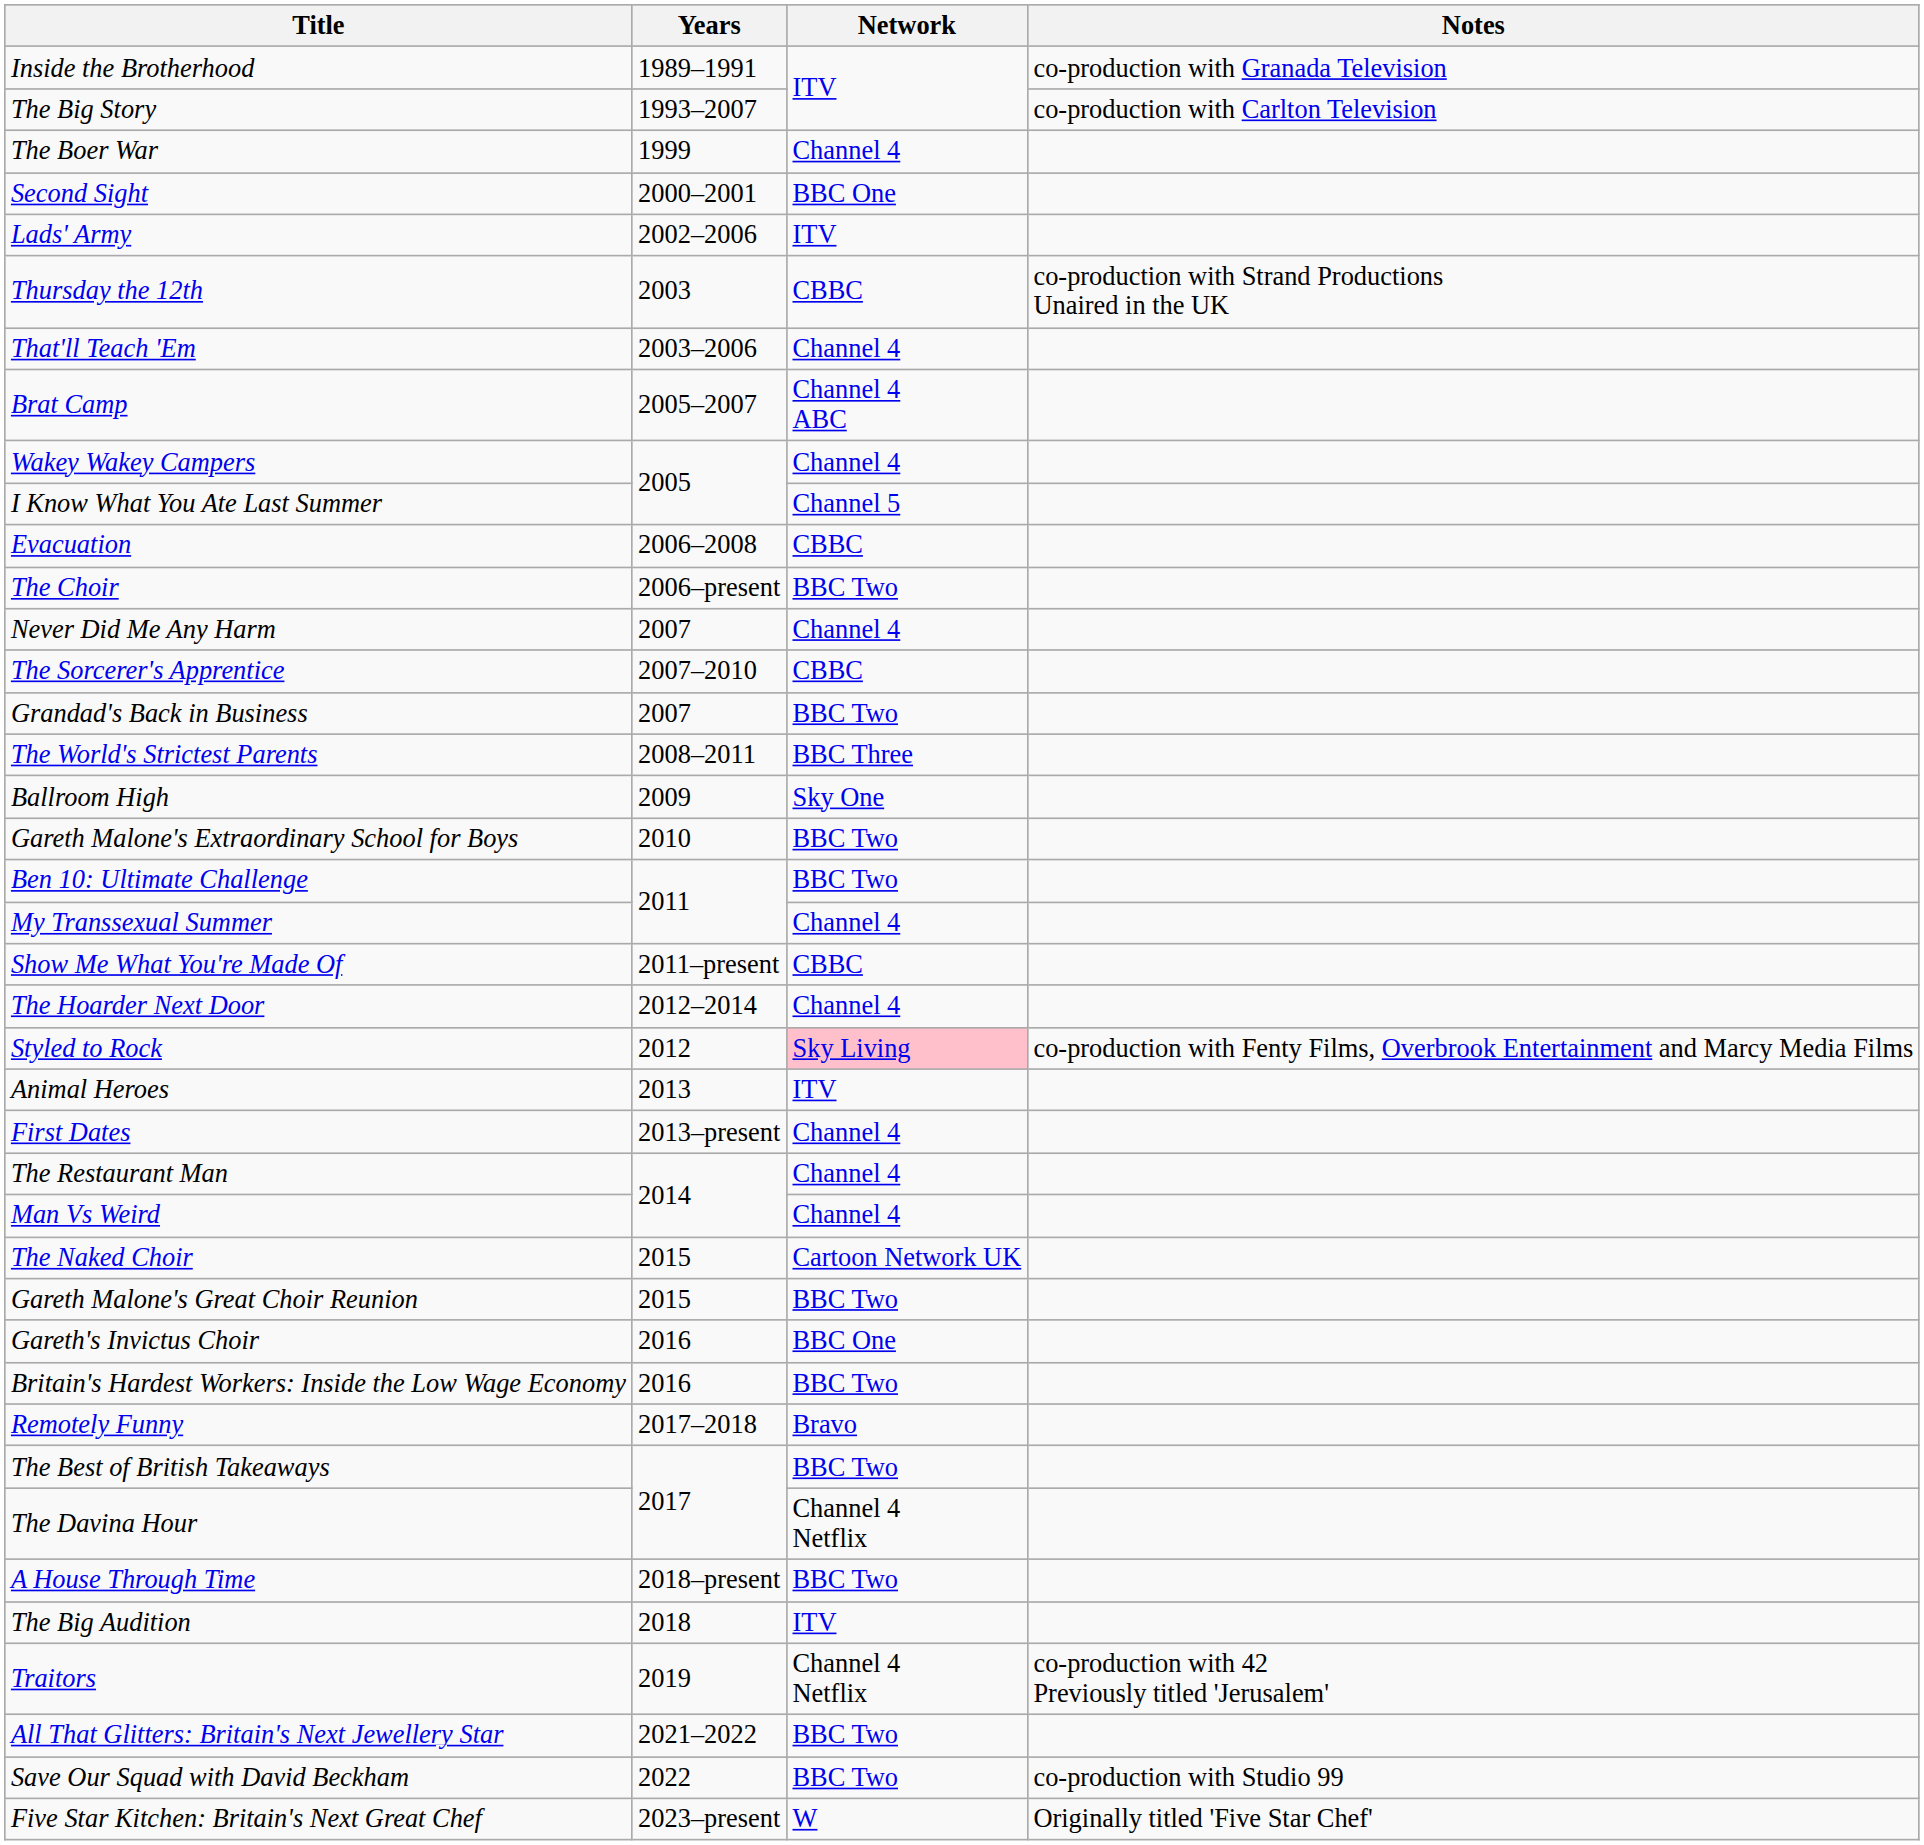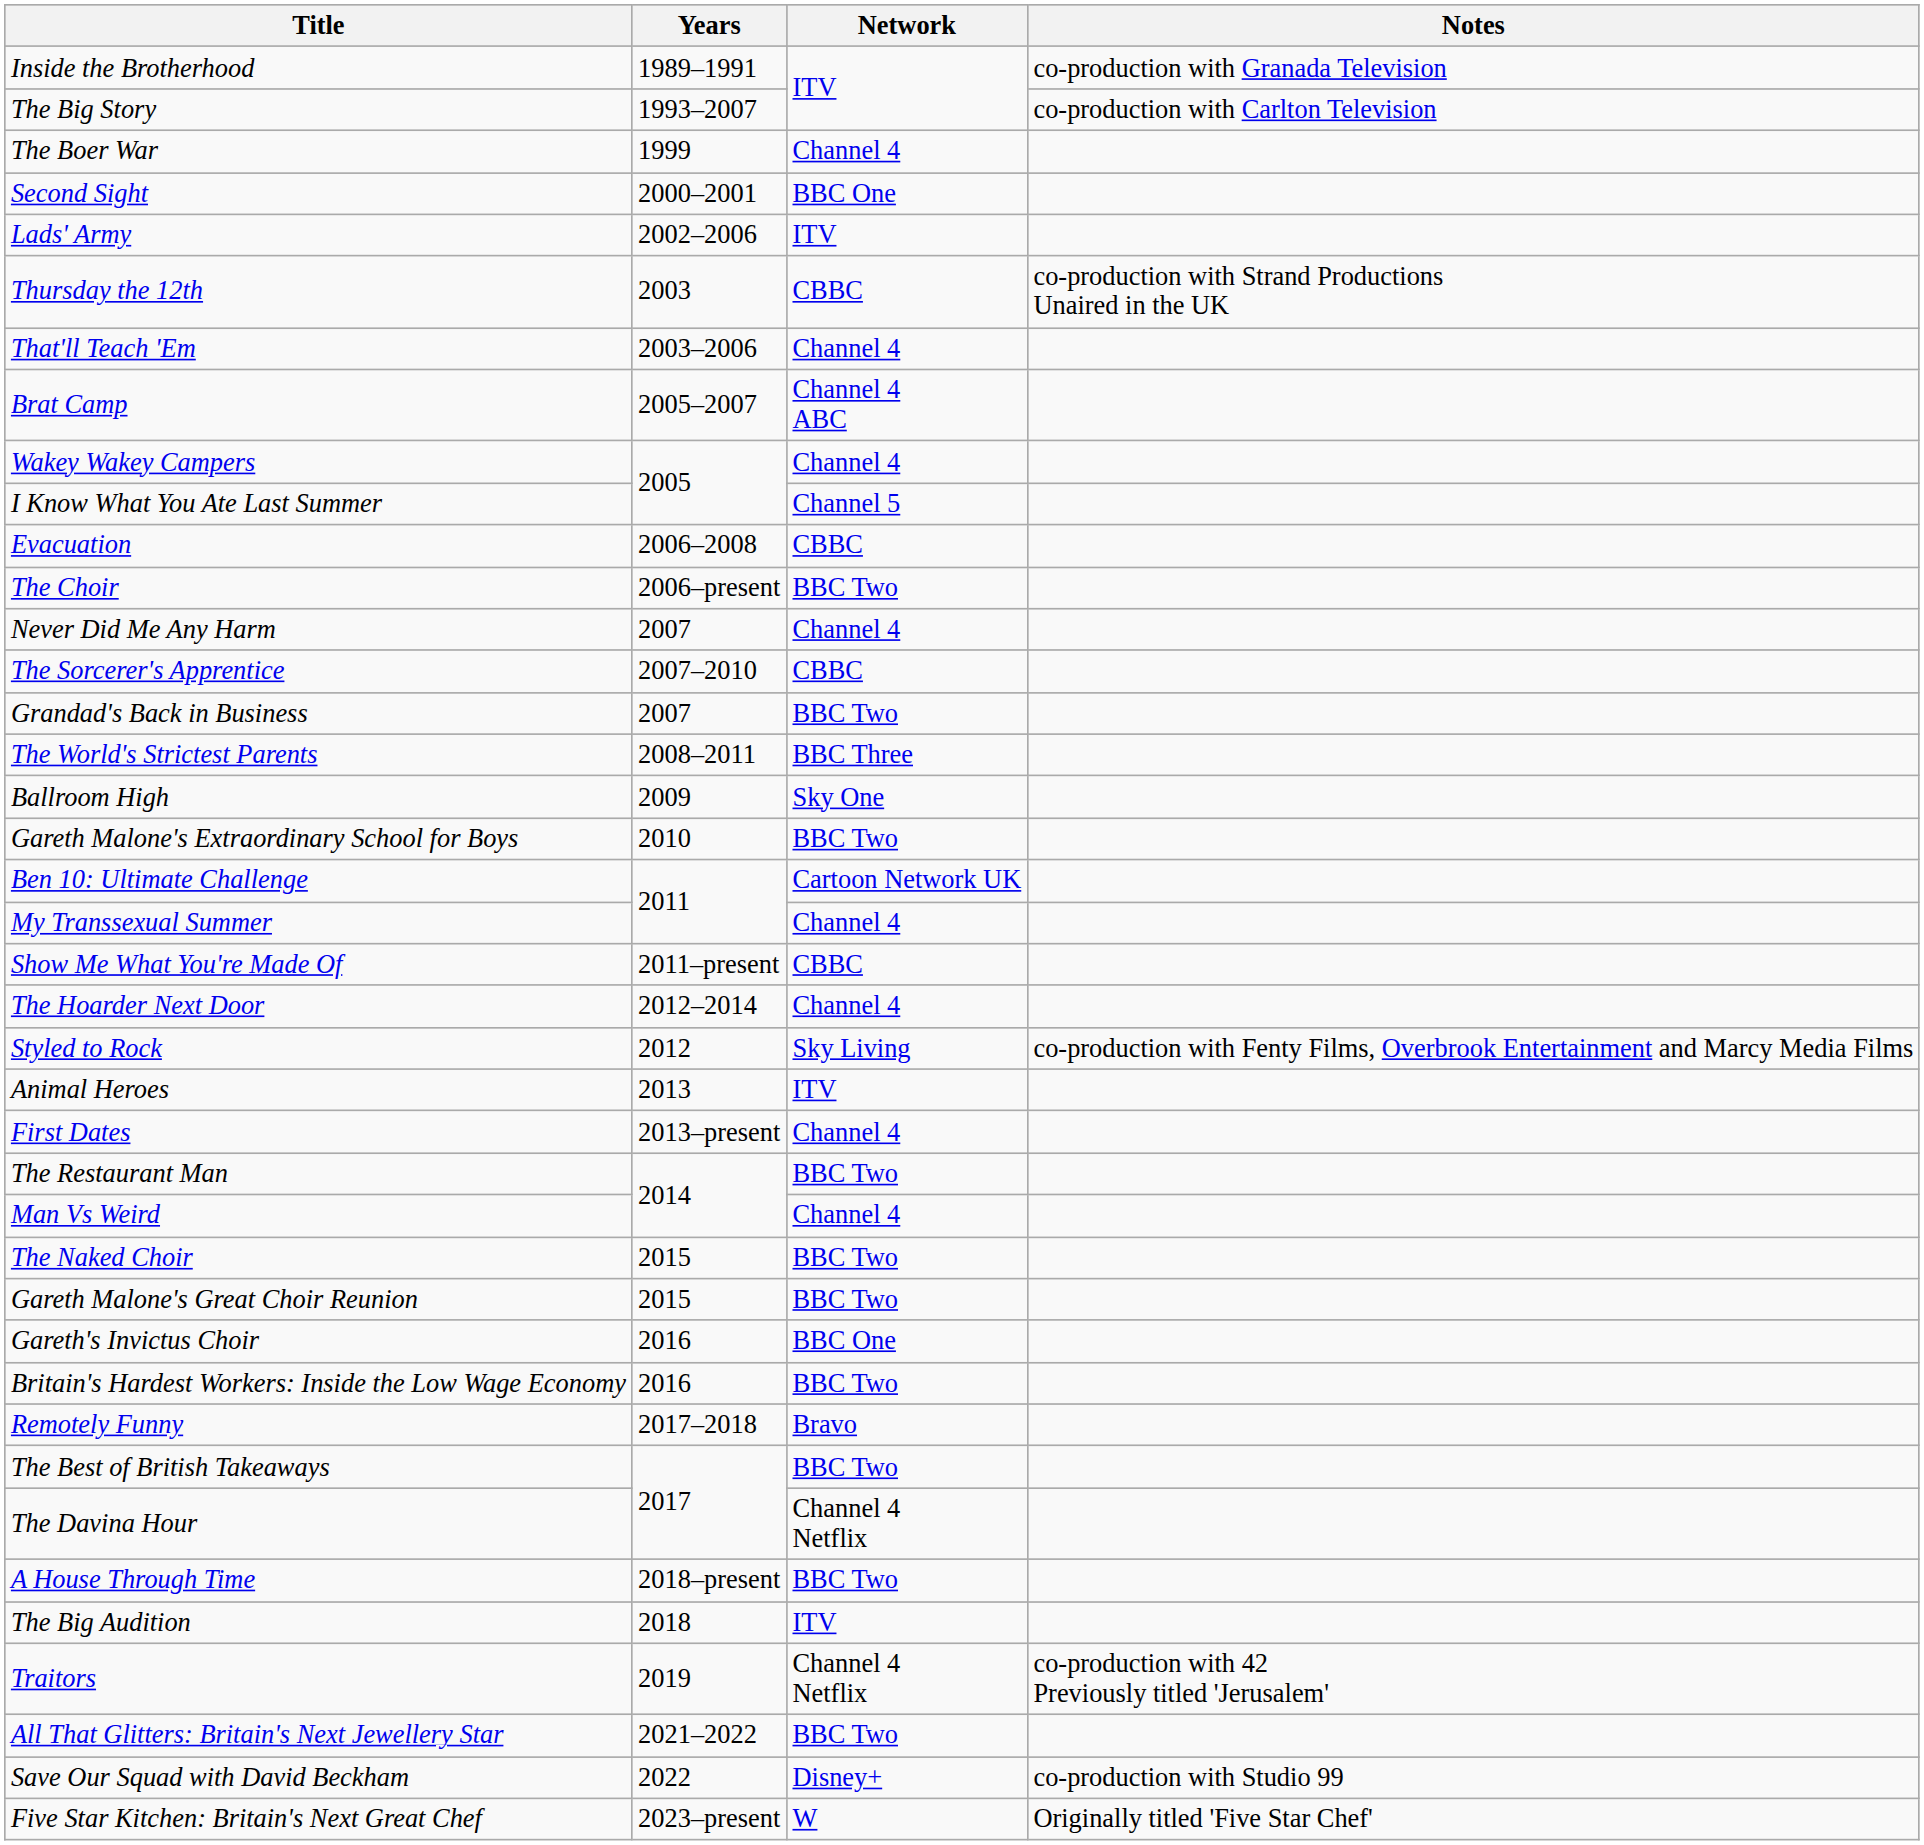Ben 10: Ultimate Challenge | Network: BBC Two -> Cartoon Network UK
Styled to Rock | Network: pink background -> no background
The Restaurant Man | Network: Channel 4 -> BBC Two
The Naked Choir | Network: Cartoon Network UK -> BBC Two
Save Our Squad with David Beckham | Network: BBC Two -> Disney+
